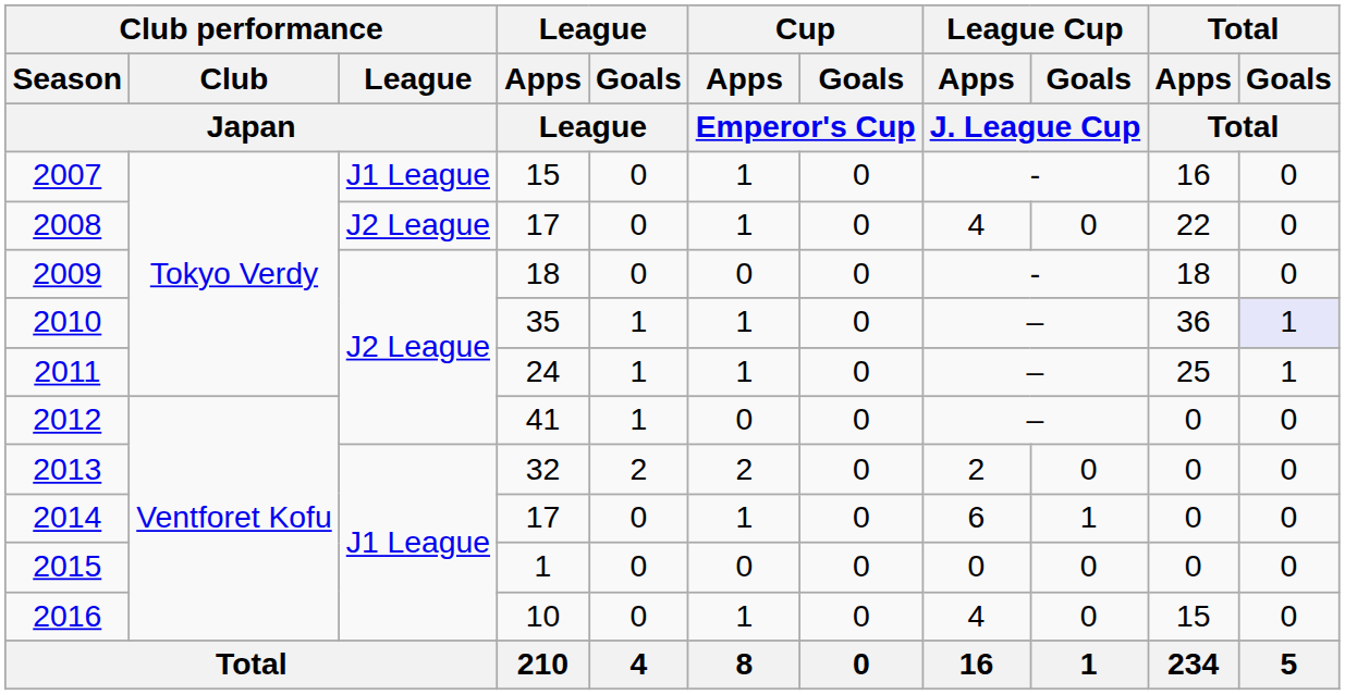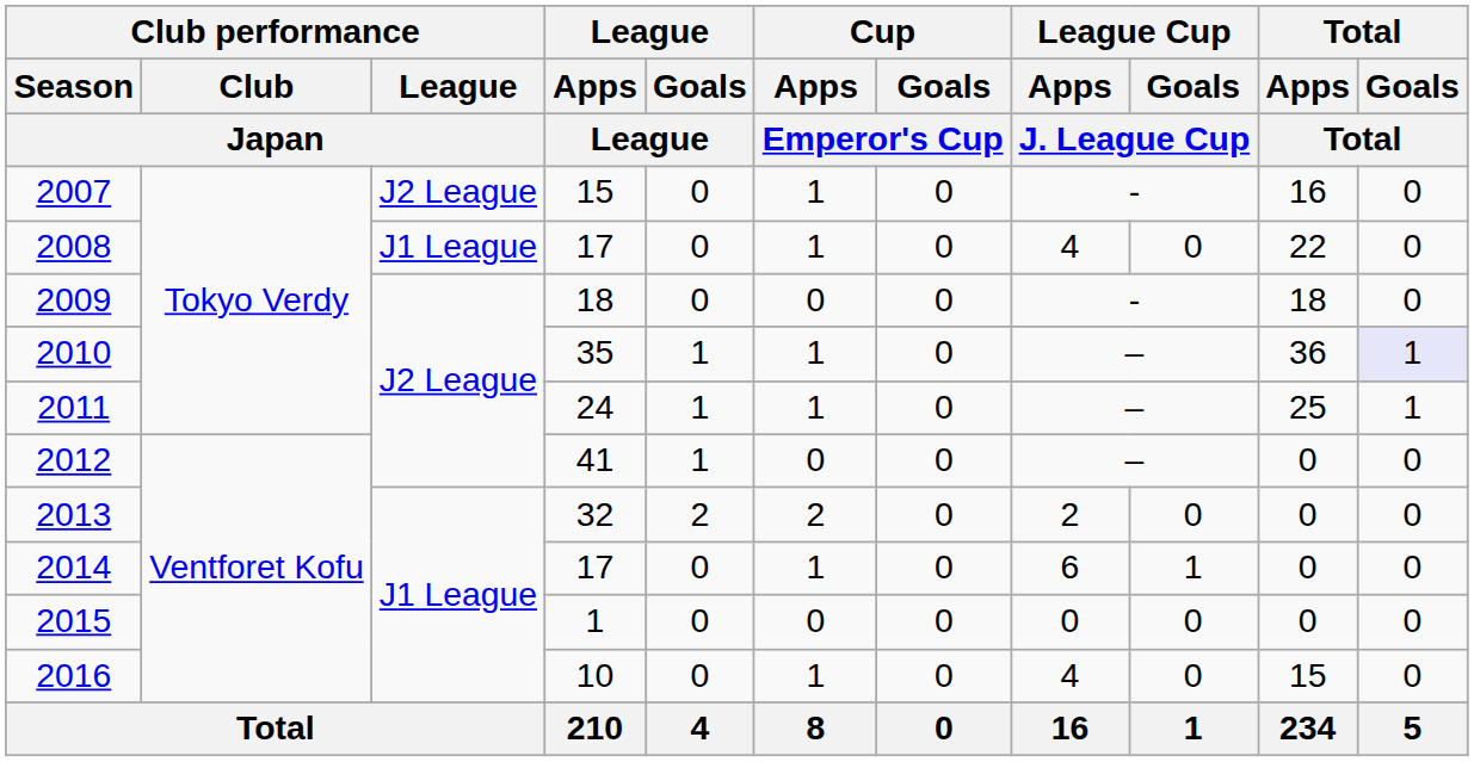2007 | Club performance / League / Japan: J1 League -> J2 League
2008 | Club performance / League / Japan: J2 League -> J1 League
